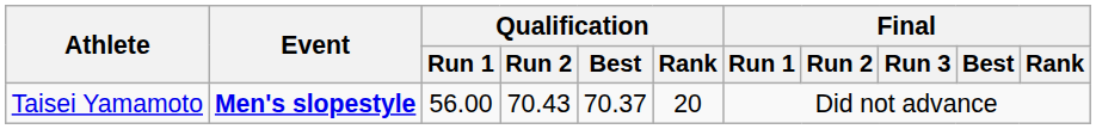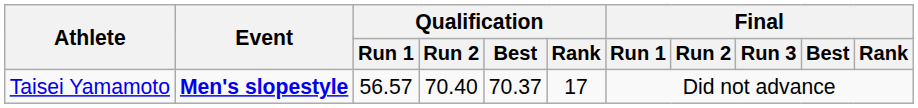Taisei Yamamoto | Qualification / Run 1: 56.00 -> 56.57
Taisei Yamamoto | Qualification / Run 2: 70.43 -> 70.40
Taisei Yamamoto | Qualification / Rank: 20 -> 17
